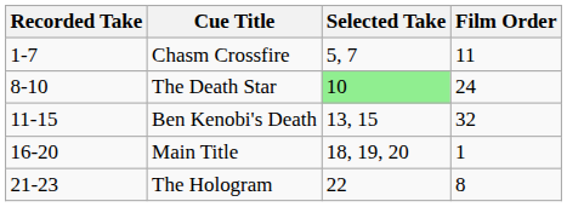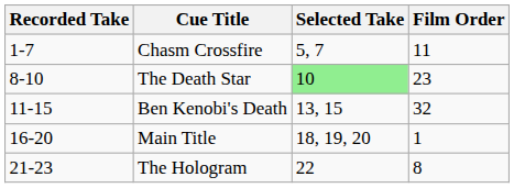The Death Star | Film Order: 24 -> 23
